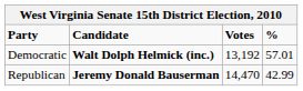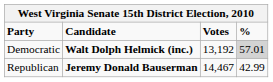Democratic | %: no background -> lightgrey background
Republican | Votes: 14,470 -> 14,467
